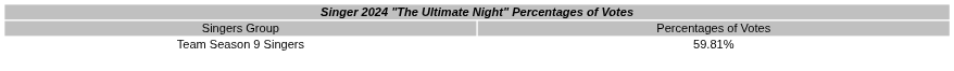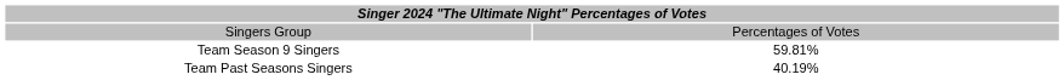+ row: Team Past Seasons Singers | 40.19%
